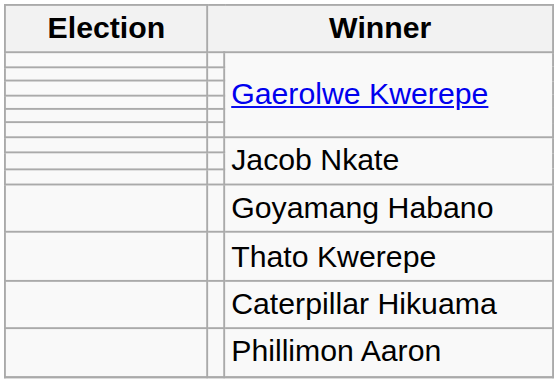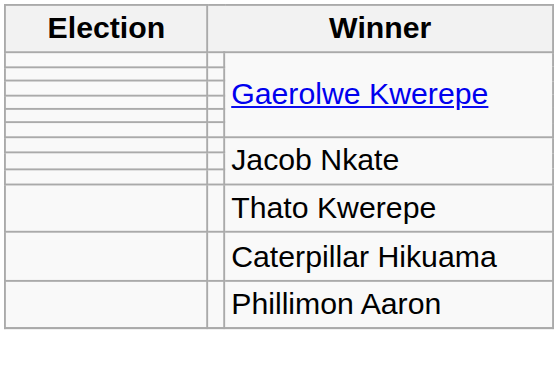- row: Goyamang Habano
